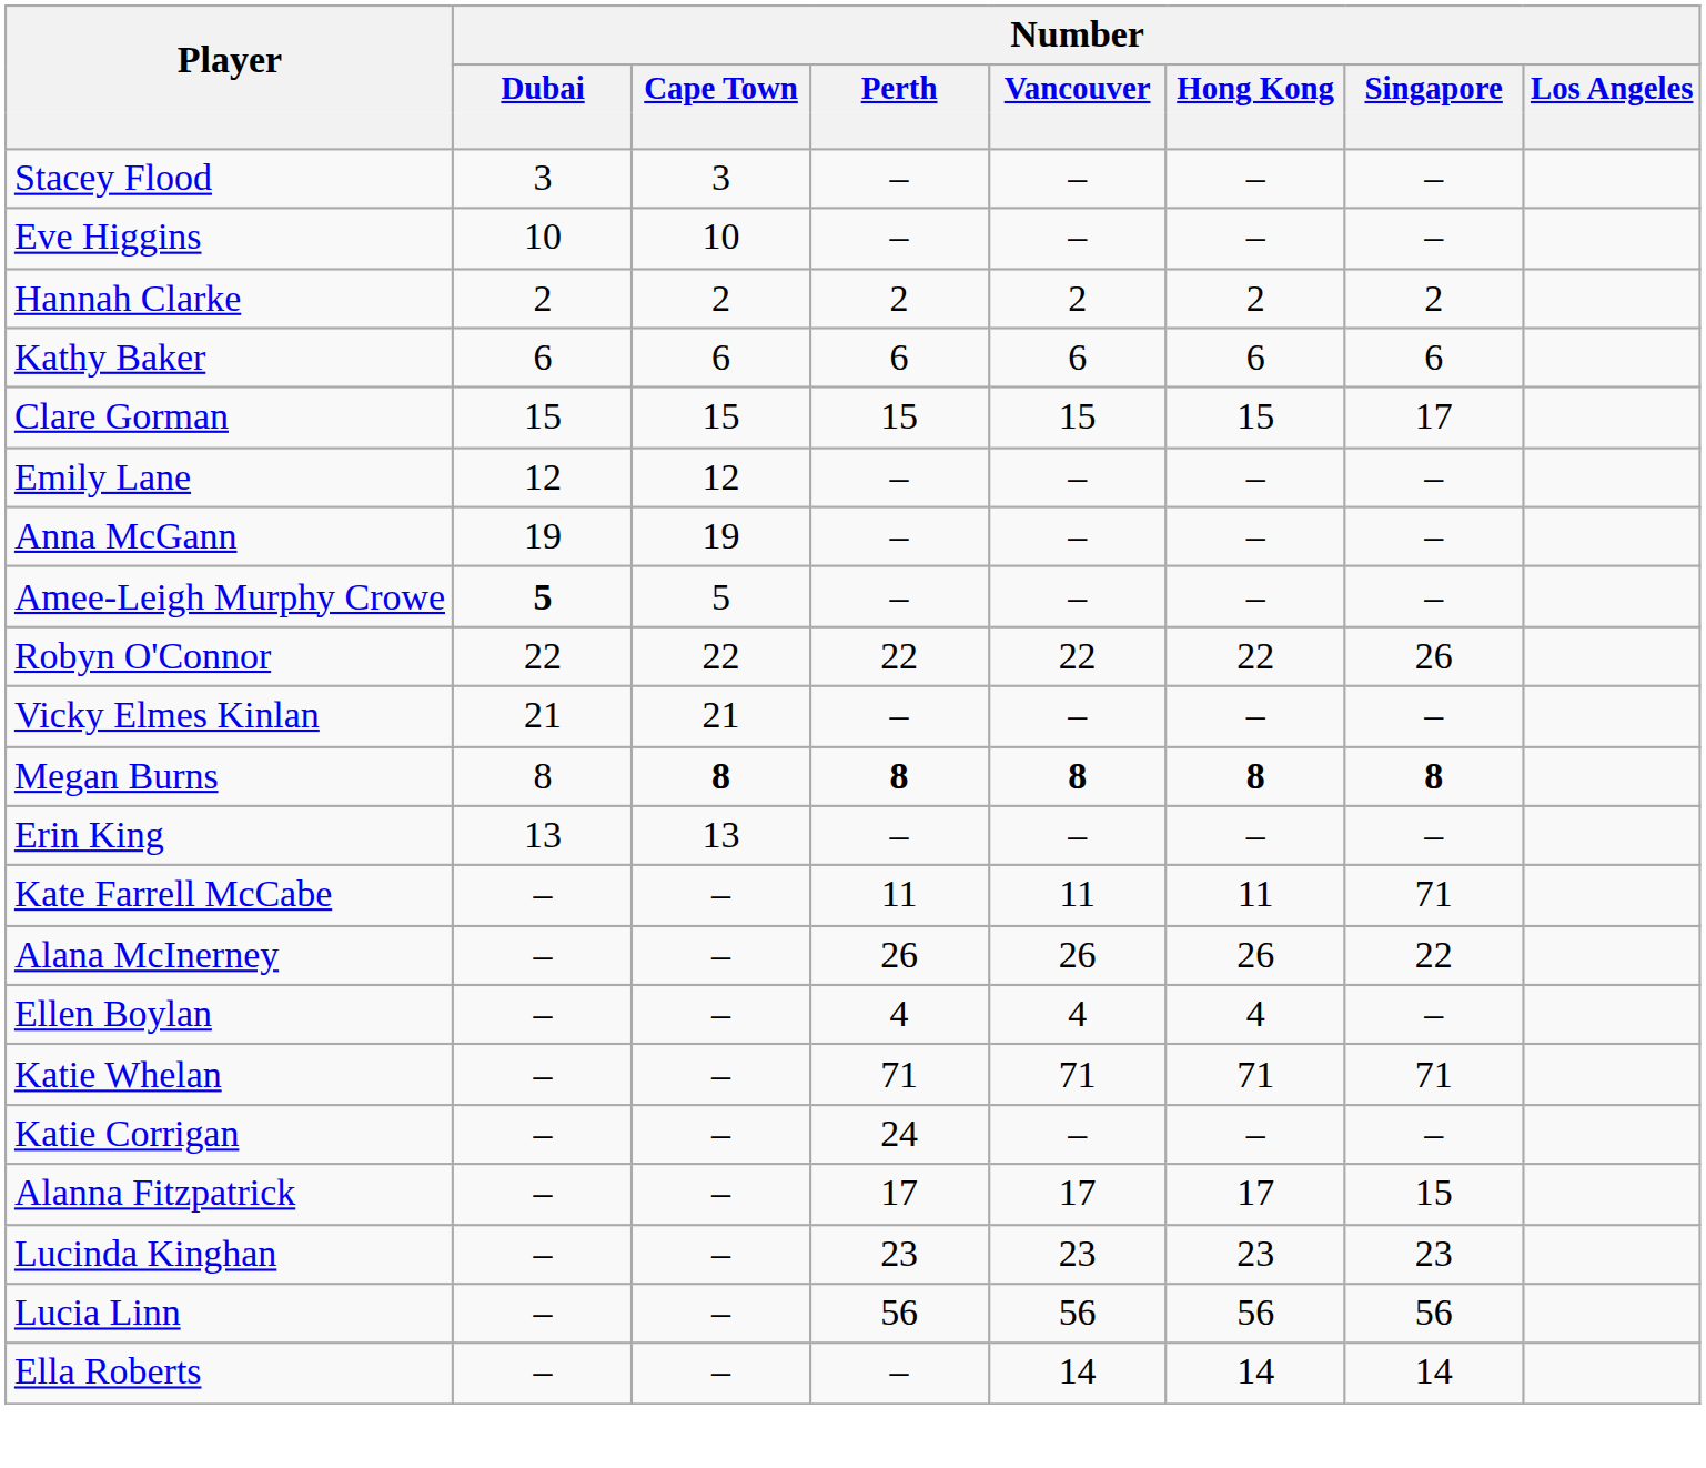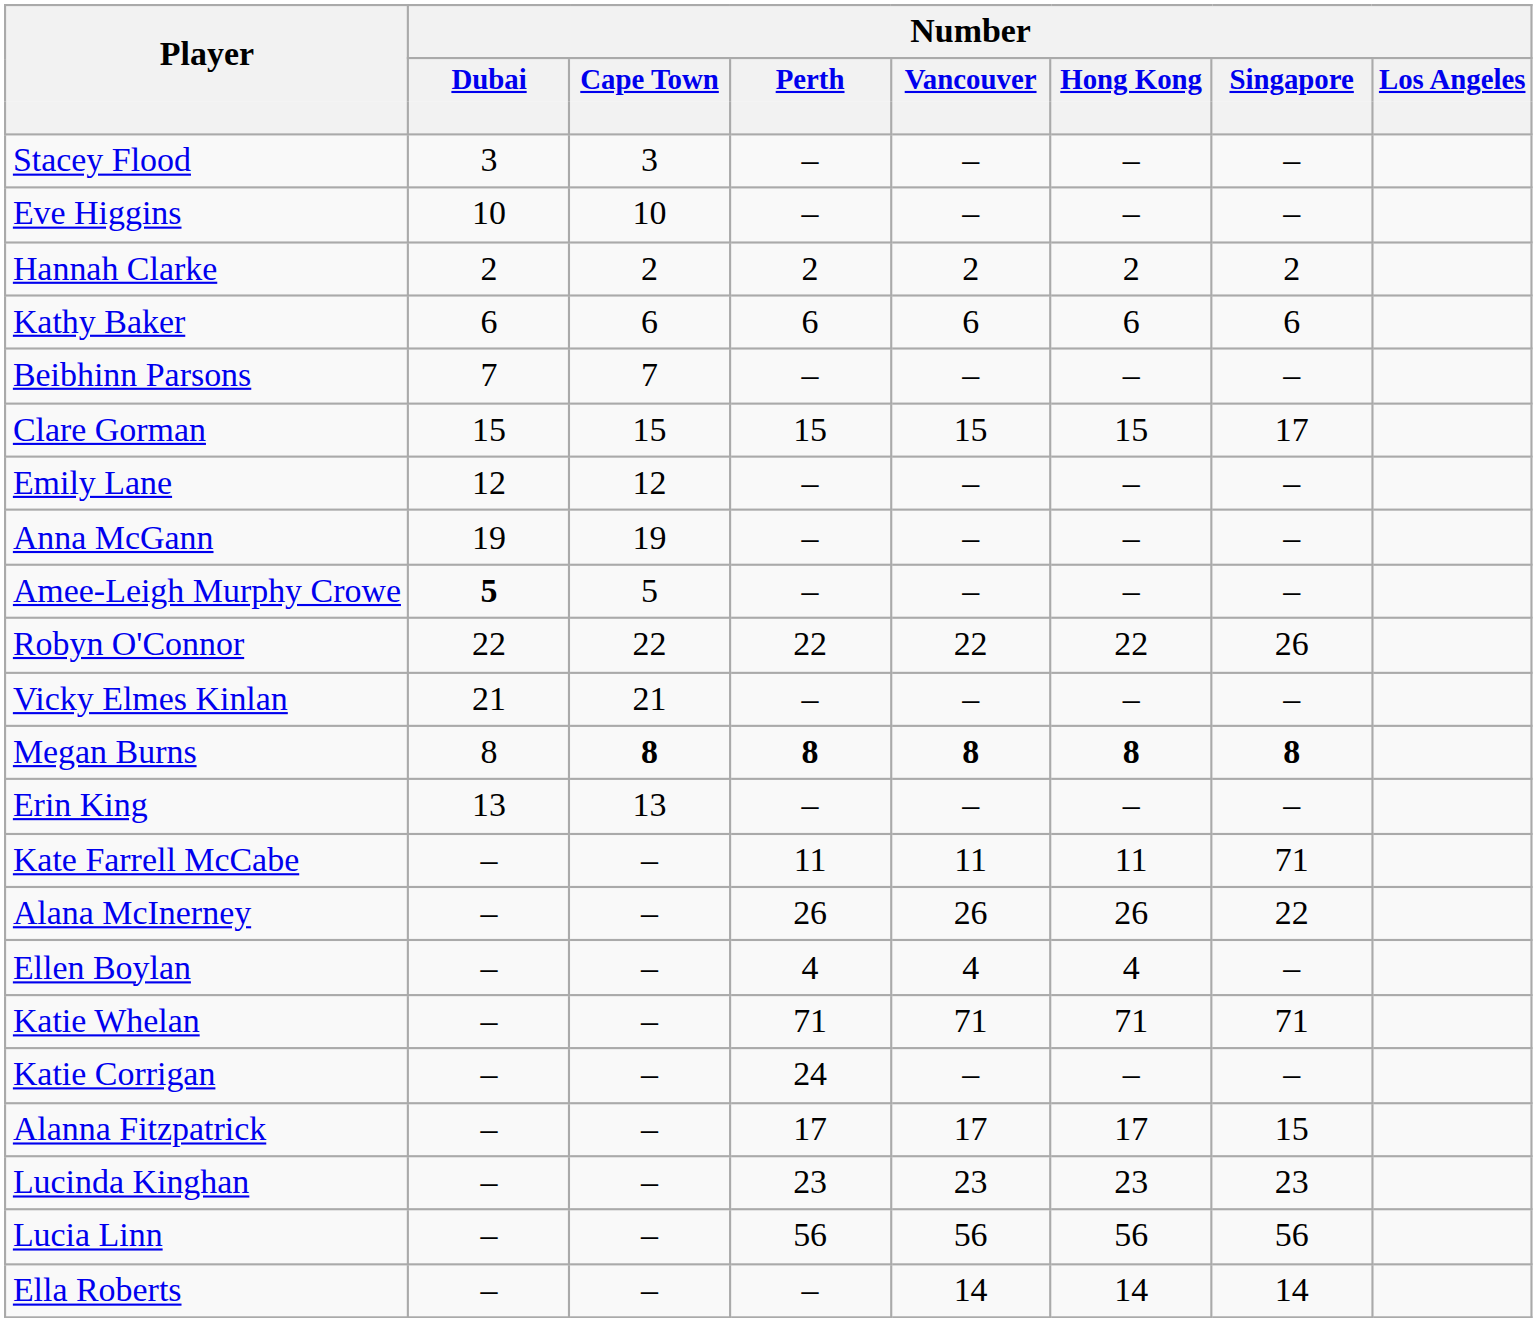+ row: Beibhinn Parsons | 7 | 7 | – | – | – | –
